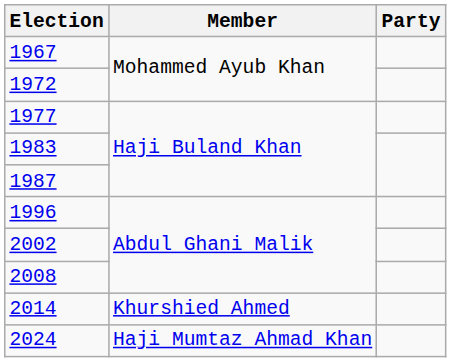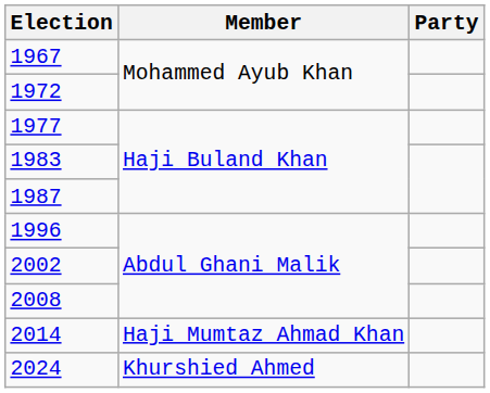2014 | Member: Khurshied Ahmed -> Haji Mumtaz Ahmad Khan
2024 | Member: Haji Mumtaz Ahmad Khan -> Khurshied Ahmed
